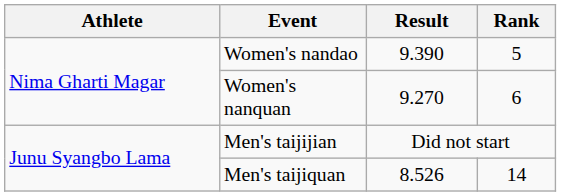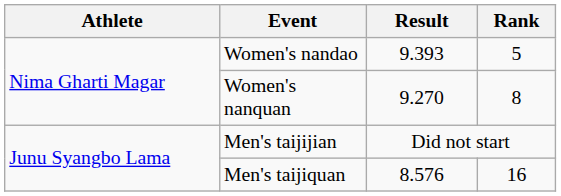Women's nandao | Result: 9.390 -> 9.393
Women's nanquan | Rank: 6 -> 8
Men's taijiquan | Result: 8.526 -> 8.576
Men's taijiquan | Rank: 14 -> 16
